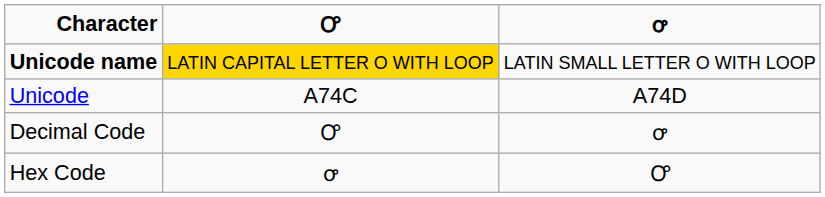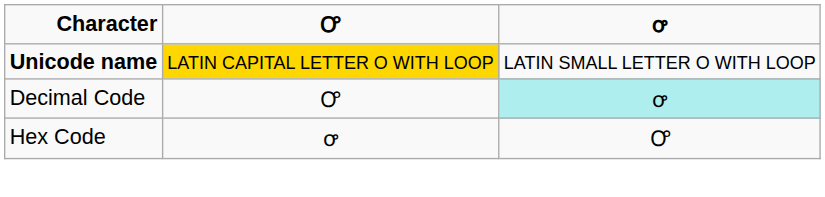- row: Unicode | A74C | A74D
Decimal Code | ꝍ: no background -> paleturquoise background
